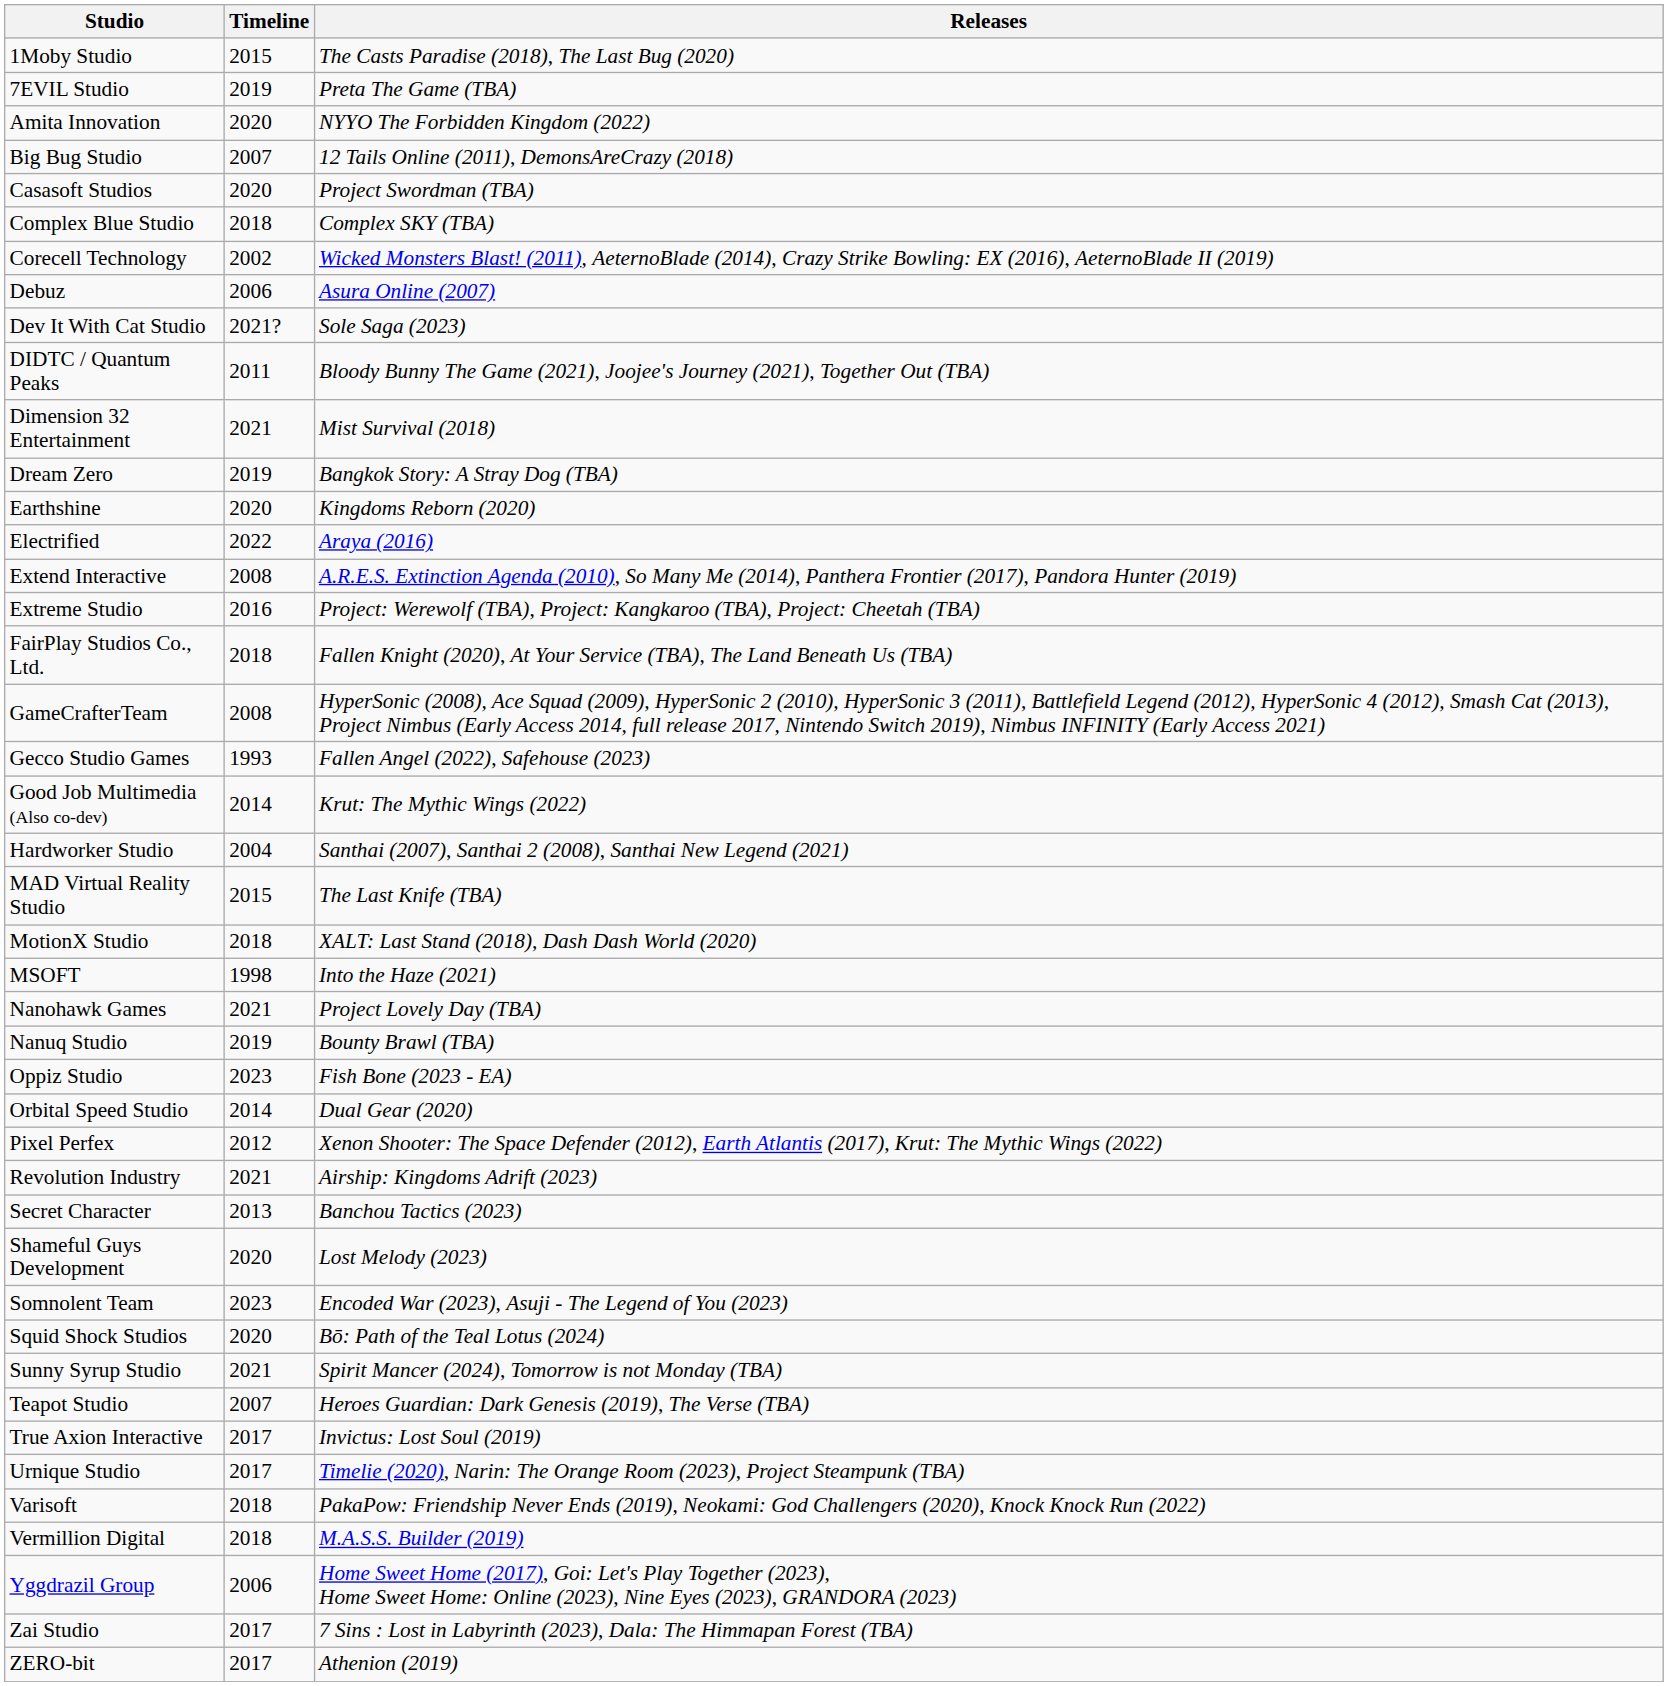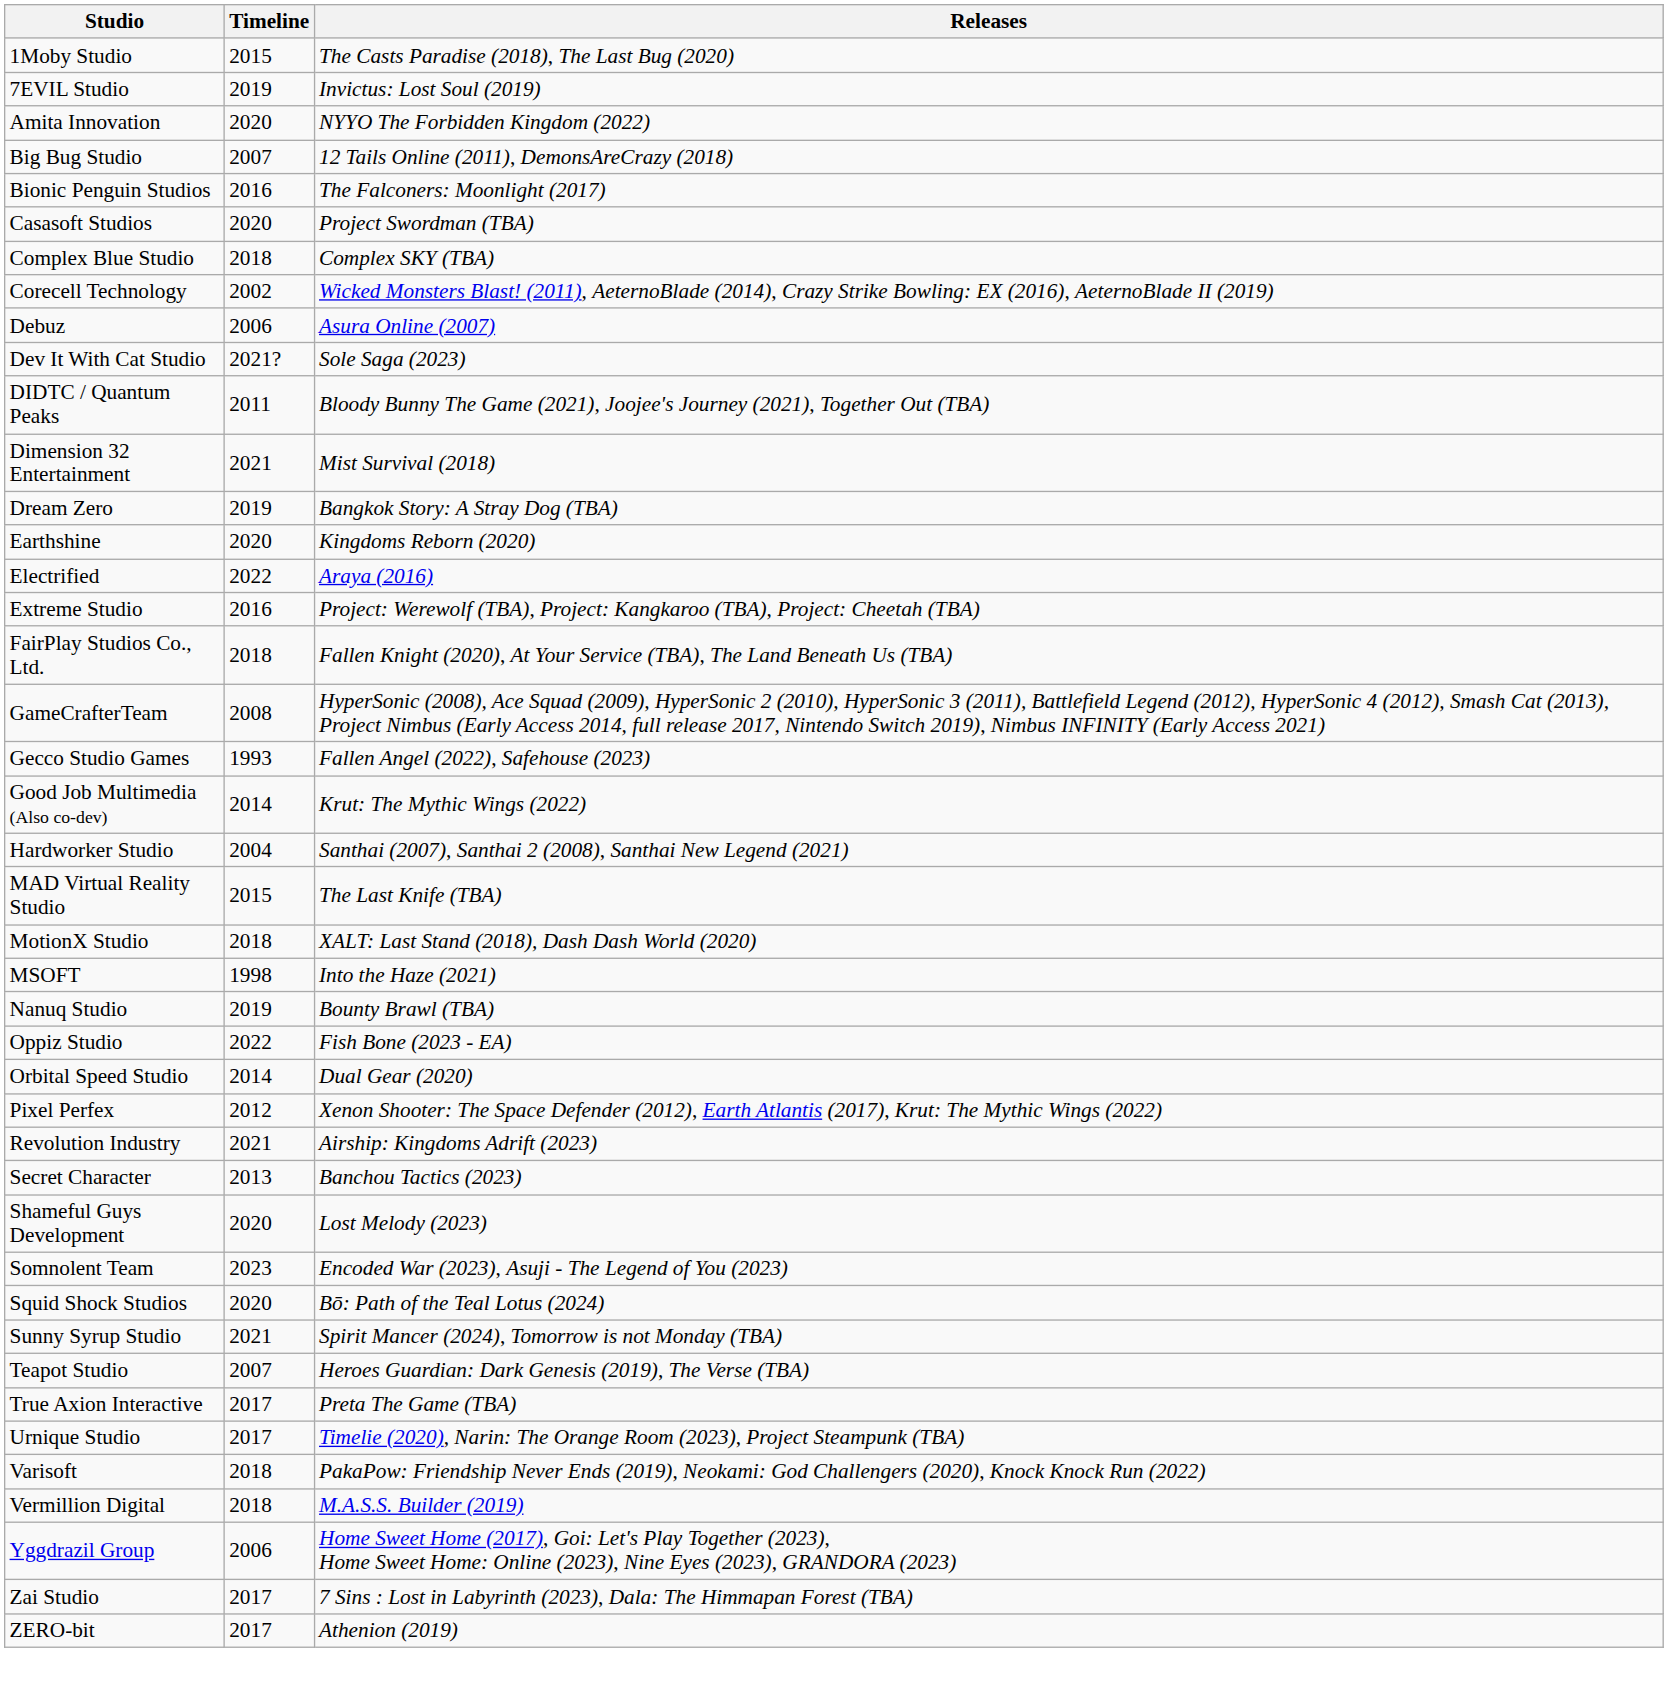7EVIL Studio | Releases: Preta The Game (TBA) -> Invictus: Lost Soul (2019)
+ row: Bionic Penguin Studios | 2016 | The Falconers: Moonlight (2017)
- row: Extend Interactive | 2008 | A.R.E.S. Extinction Agenda (2010), So Many Me (2014), Panthera Frontier (2017), Pandora Hunter (2019)
- row: Nanohawk Games | 2021 | Project Lovely Day (TBA)
Oppiz Studio | Timeline: 2023 -> 2022
True Axion Interactive | Releases: Invictus: Lost Soul (2019) -> Preta The Game (TBA)
